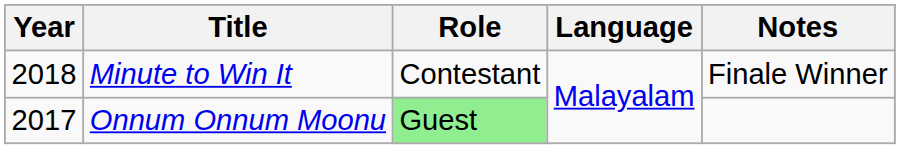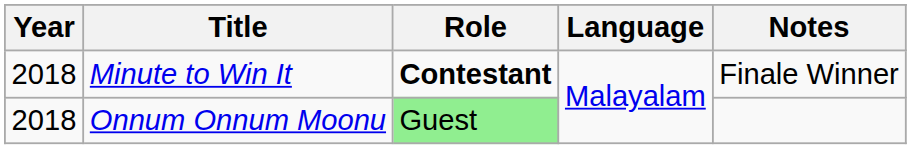Minute to Win It | Role: normal -> bold
Onnum Onnum Moonu | Year: 2017 -> 2018
